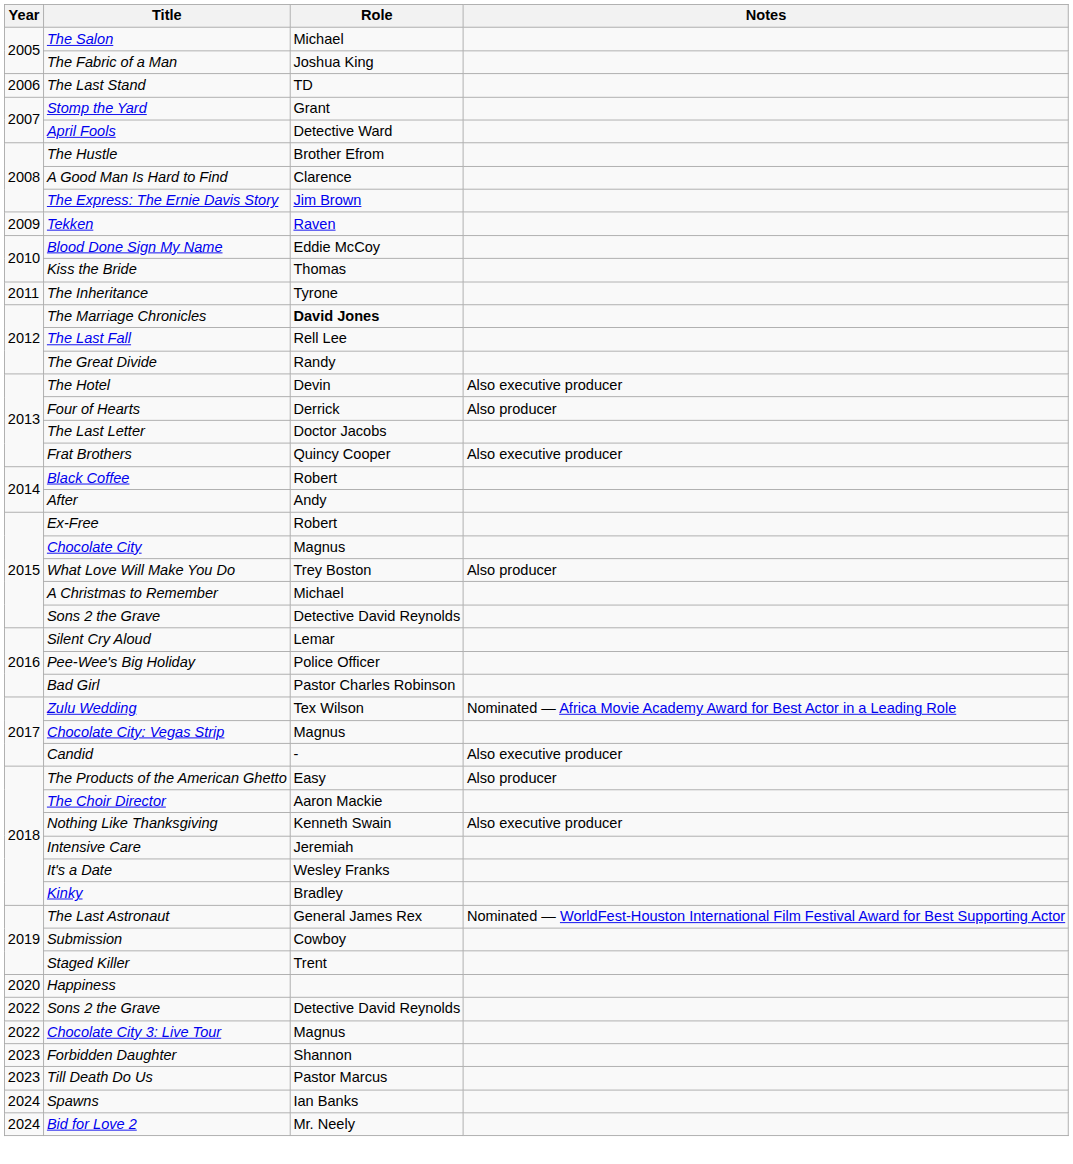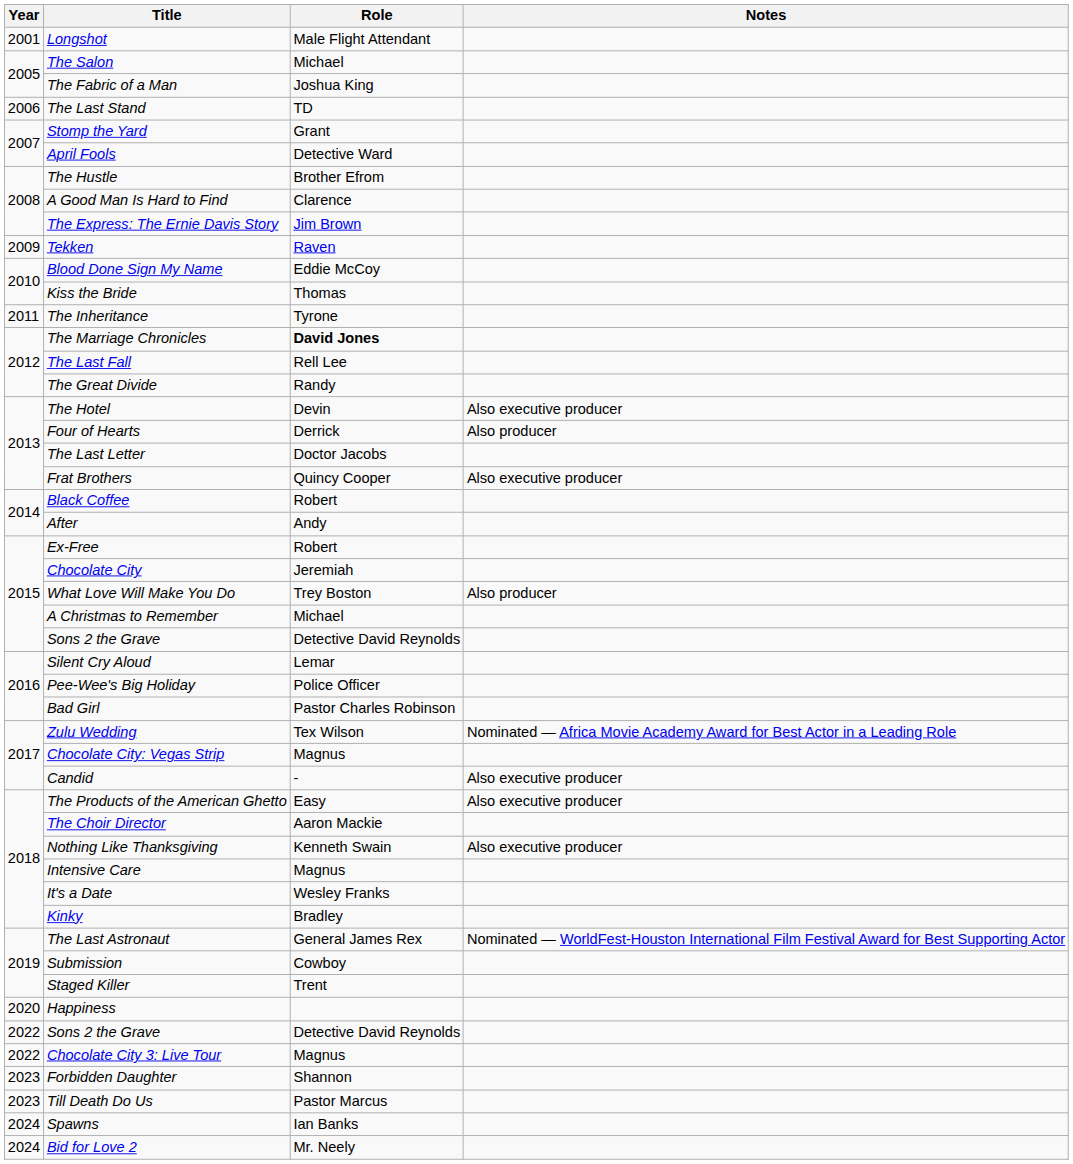+ row: 2001 | Longshot | Male Flight Attendant
Chocolate City | Role: Magnus -> Jeremiah
The Products of the American Ghetto | Notes: Also producer -> Also executive producer
Intensive Care | Role: Jeremiah -> Magnus
